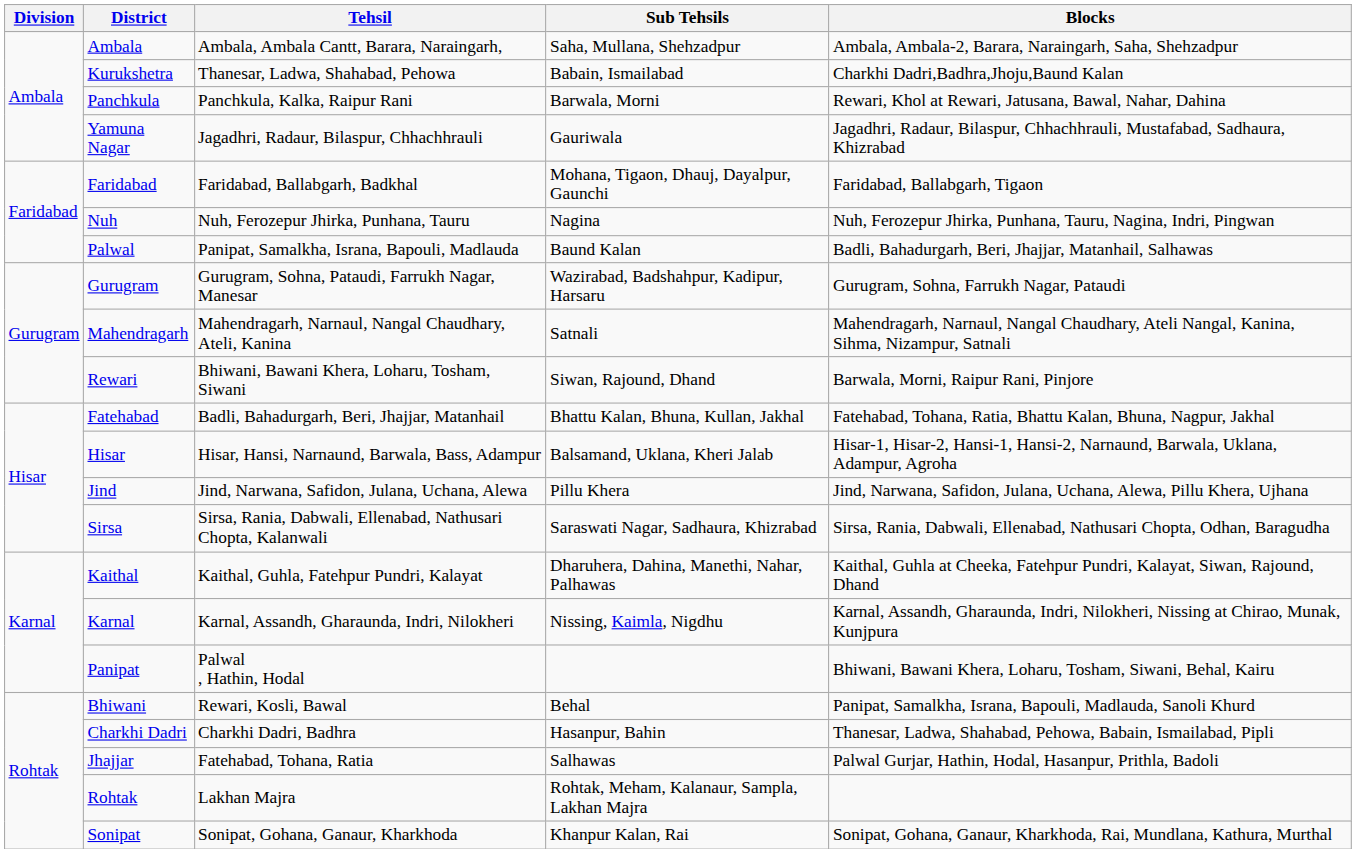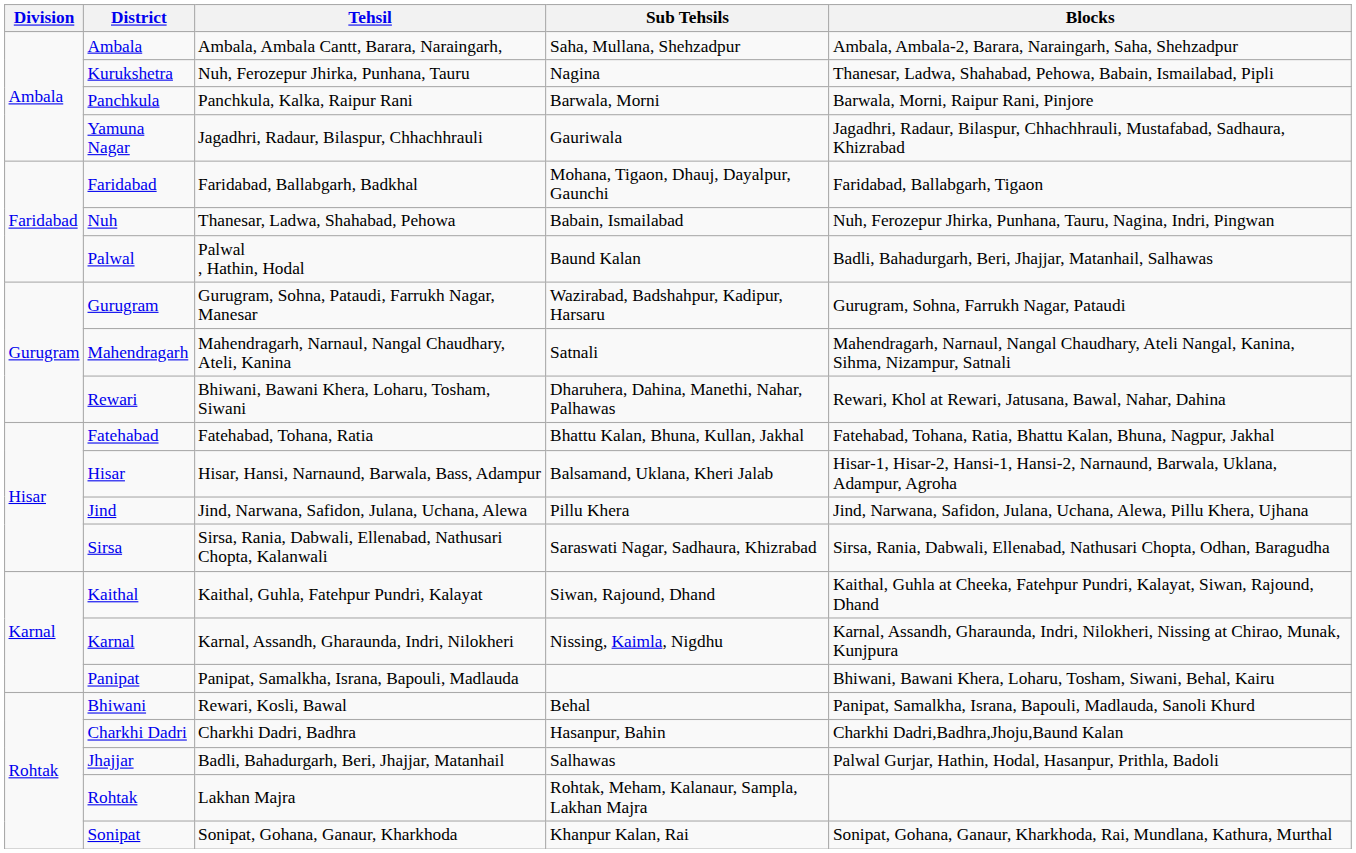Kurukshetra | Tehsil: Thanesar, Ladwa, Shahabad, Pehowa -> Nuh, Ferozepur Jhirka, Punhana, Tauru
Kurukshetra | Sub Tehsils: Babain, Ismailabad -> Nagina
Kurukshetra | Blocks: Charkhi Dadri,Badhra,Jhoju,Baund Kalan -> Thanesar, Ladwa, Shahabad, Pehowa, Babain, Ismailabad, Pipli
Panchkula | Blocks: Rewari, Khol at Rewari, Jatusana, Bawal, Nahar, Dahina -> Barwala, Morni, Raipur Rani, Pinjore
Nuh | Tehsil: Nuh, Ferozepur Jhirka, Punhana, Tauru -> Thanesar, Ladwa, Shahabad, Pehowa
Nuh | Sub Tehsils: Nagina -> Babain, Ismailabad
Palwal | Tehsil: Panipat, Samalkha, Israna, Bapouli, Madlauda -> Palwal , Hathin, Hodal
Rewari | Sub Tehsils: Siwan, Rajound, Dhand -> Dharuhera, Dahina, Manethi, Nahar, Palhawas
Rewari | Blocks: Barwala, Morni, Raipur Rani, Pinjore -> Rewari, Khol at Rewari, Jatusana, Bawal, Nahar, Dahina
Fatehabad | Tehsil: Badli, Bahadurgarh, Beri, Jhajjar, Matanhail -> Fatehabad, Tohana, Ratia
Kaithal | Sub Tehsils: Dharuhera, Dahina, Manethi, Nahar, Palhawas -> Siwan, Rajound, Dhand
Panipat | Tehsil: Palwal , Hathin, Hodal -> Panipat, Samalkha, Israna, Bapouli, Madlauda
Charkhi Dadri | Blocks: Thanesar, Ladwa, Shahabad, Pehowa, Babain, Ismailabad, Pipli -> Charkhi Dadri,Badhra,Jhoju,Baund Kalan
Jhajjar | Tehsil: Fatehabad, Tohana, Ratia -> Badli, Bahadurgarh, Beri, Jhajjar, Matanhail
